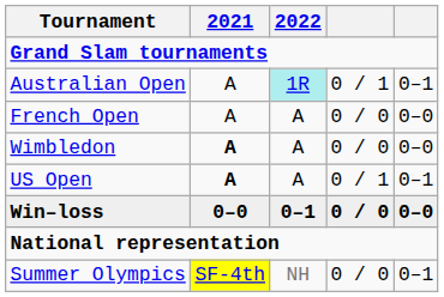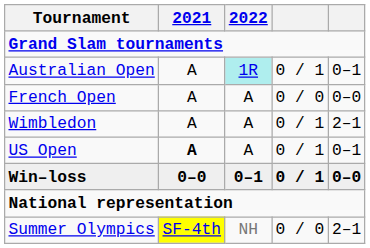Wimbledon | 2021: bold -> normal
Wimbledon | column 4: 0 / 0 -> 0 / 1
Wimbledon | column 5: 0–0 -> 2–1
Win–loss | column 4: 0 / 0 -> 0 / 1
Summer Olympics | column 5: 0–1 -> 2–1
